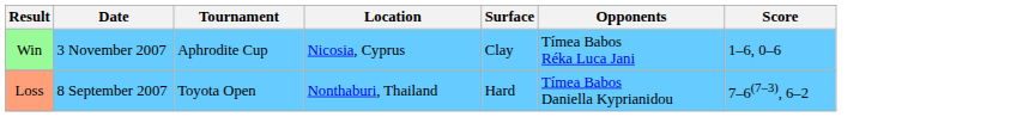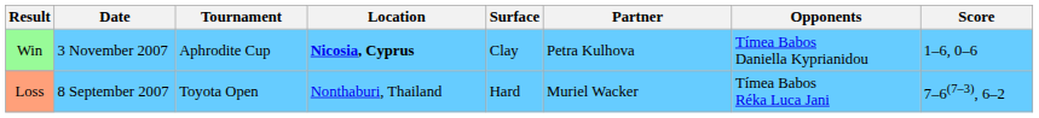+ column: Partner | Petra Kulhova | Muriel Wacker
Win | Location: normal -> bold
Win | Opponents: Tímea Babos Réka Luca Jani -> Tímea Babos Daniella Kyprianidou
Loss | Opponents: Tímea Babos Daniella Kyprianidou -> Tímea Babos Réka Luca Jani
